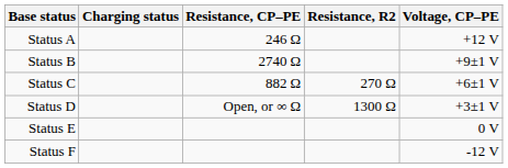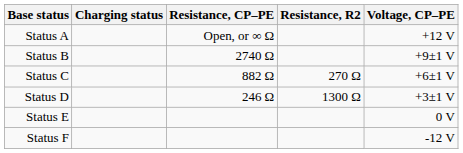Status A | Resistance, CP–PE: 246 Ω -> Open, or ∞ Ω
Status D | Resistance, CP–PE: Open, or ∞ Ω -> 246 Ω
